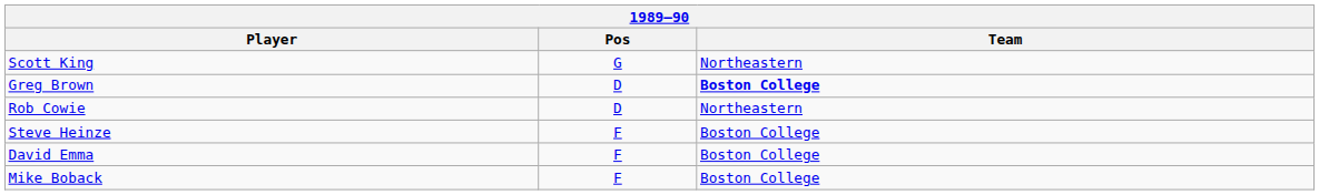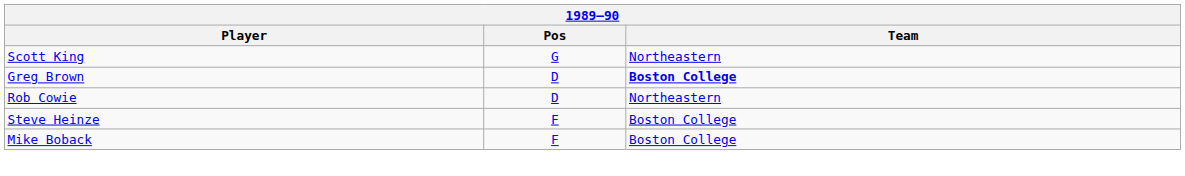- row: David Emma | F | Boston College
